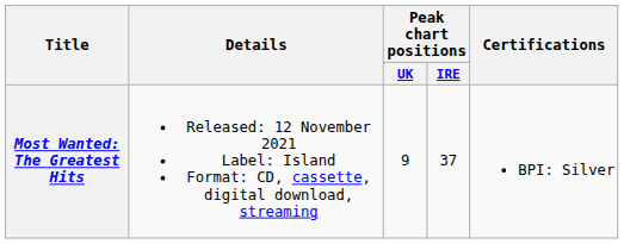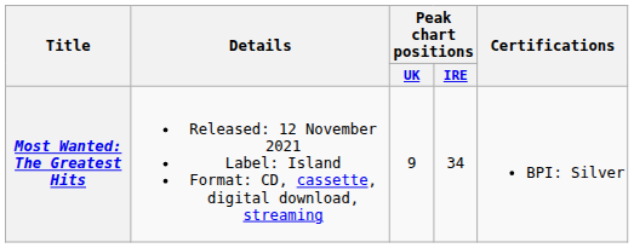Most Wanted: The Greatest Hits | Peak chart positions / IRE: 37 -> 34
